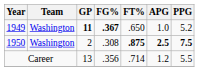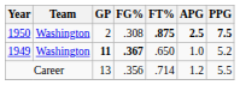rows swapped: 1949 <-> 1950
